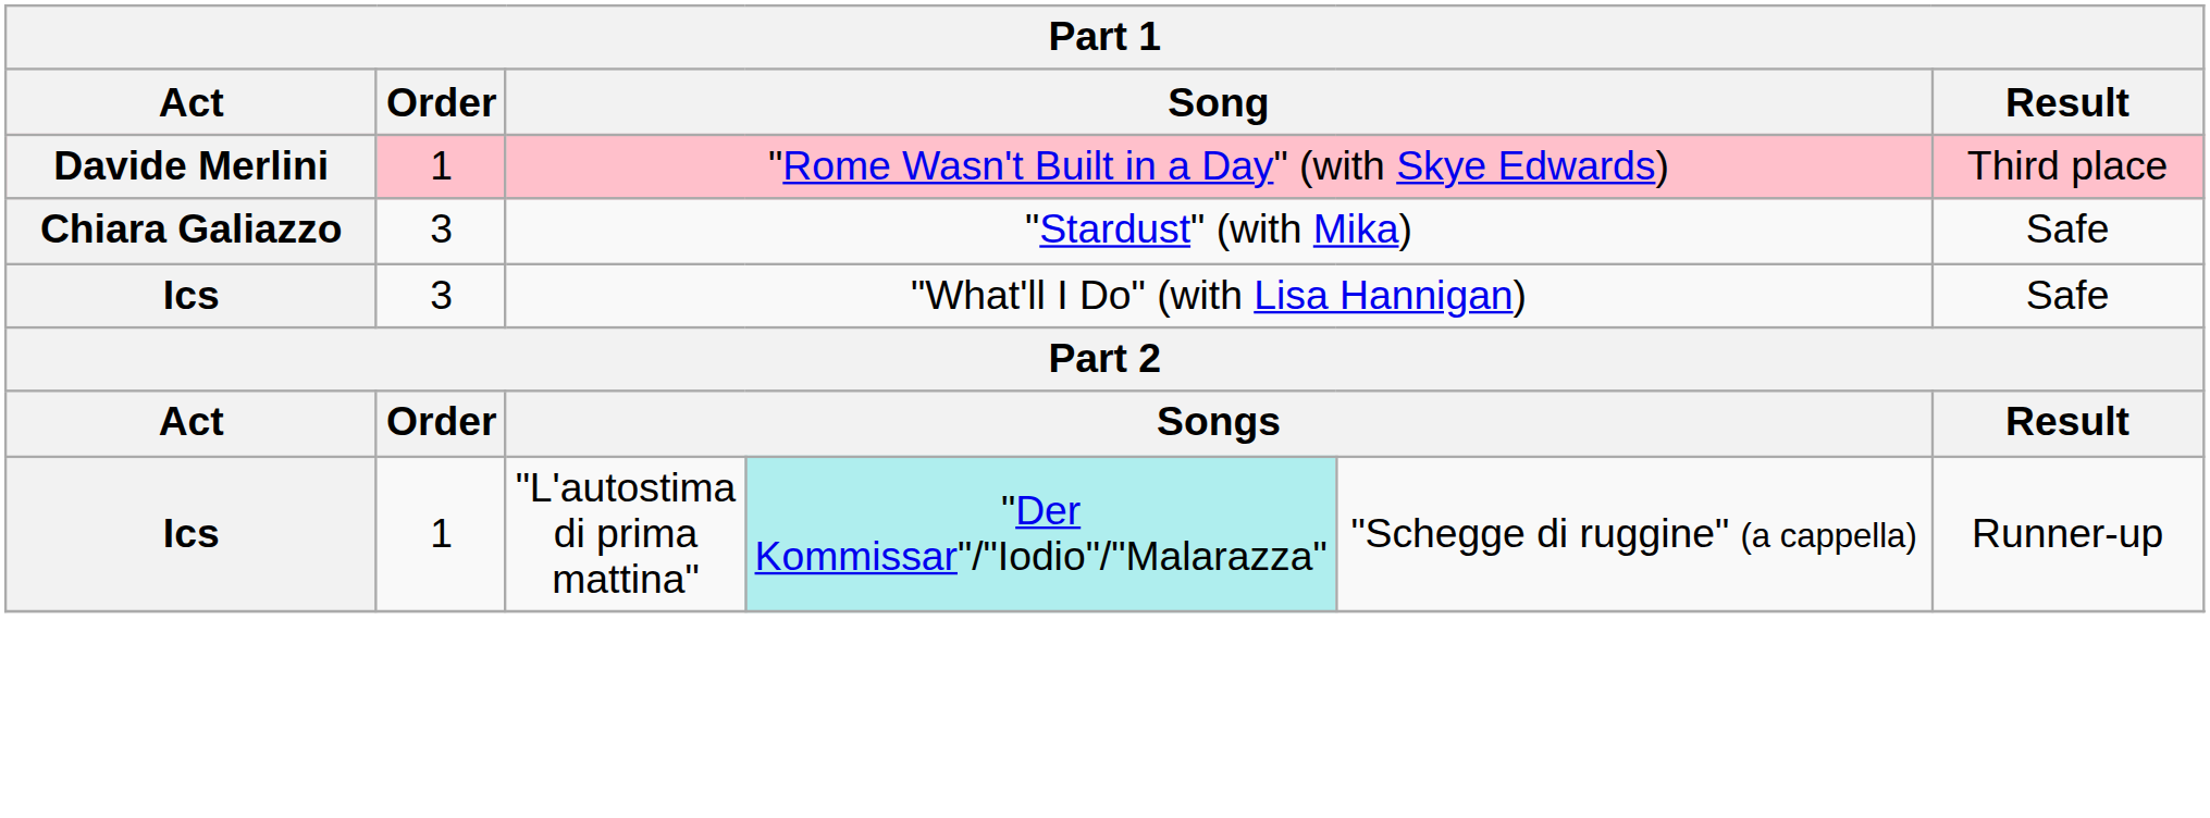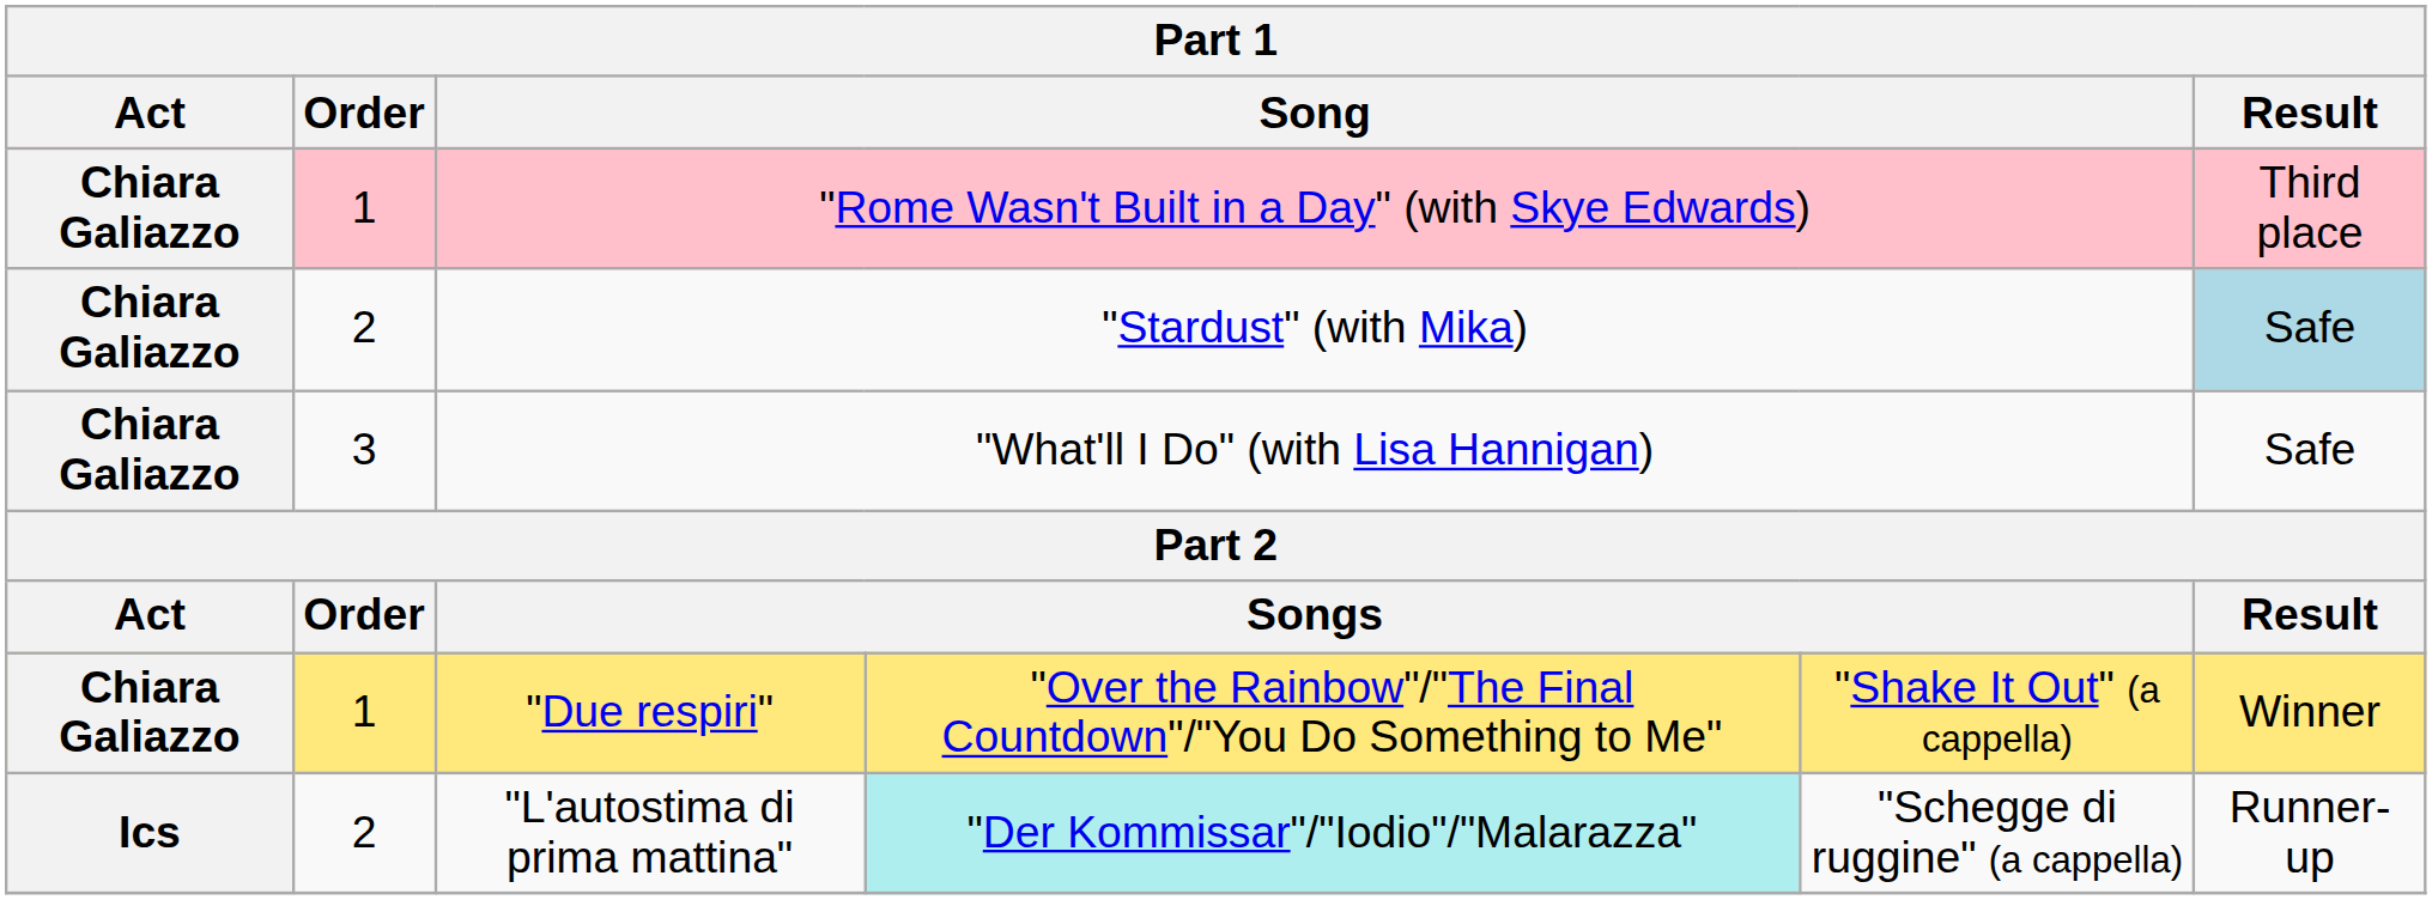"Rome Wasn't Built in a Day" (with Skye Edwards) | Act: Davide Merlini -> Chiara Galiazzo
"Stardust" (with Mika) | Order: 3 -> 2
"Stardust" (with Mika) | Result: no background -> lightblue background
"What'll I Do" (with Lisa Hannigan) | Act: Ics -> Chiara Galiazzo
+ row: Chiara Galiazzo | 1 | "Due respiri" | "Over the Rainbow"/"The Final Countdown"/"You Do Something to Me" | "Shake It Out" (a cappella) | Winner
"L'autostima di prima mattina" | Order: 1 -> 2
